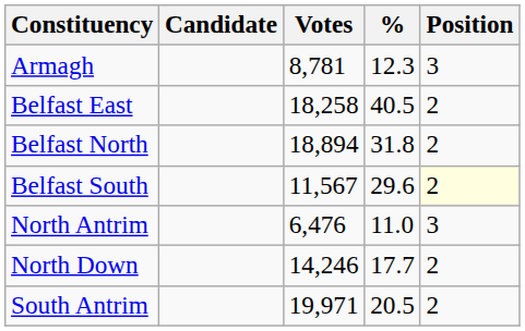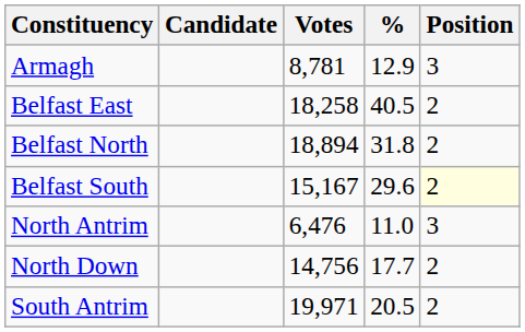Armagh | %: 12.3 -> 12.9
Belfast South | Votes: 11,567 -> 15,167
North Down | Votes: 14,246 -> 14,756
